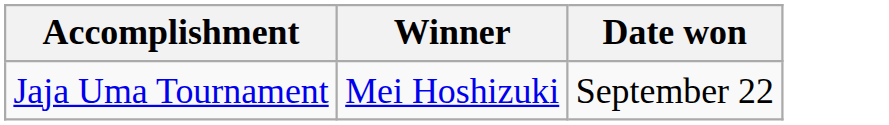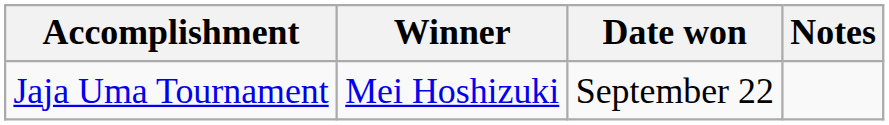+ column: Notes
